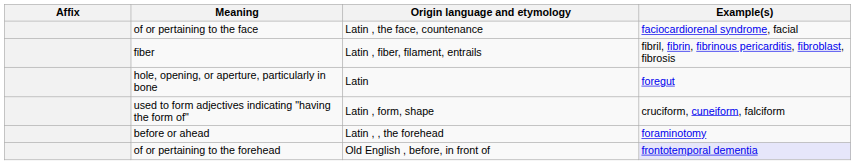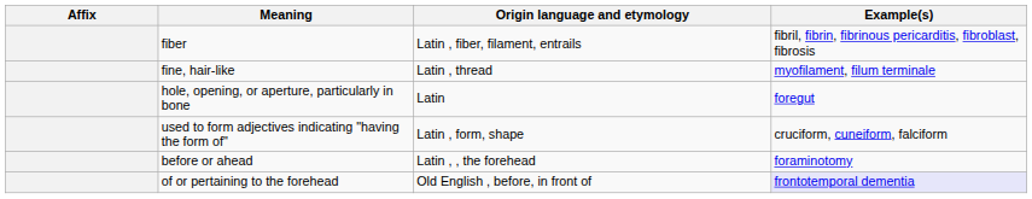- row: of or pertaining to the face | Latin , the face, countenance | faciocardiorenal syndrome, facial
+ row: fine, hair-like | Latin , thread | myofilament, filum terminale
